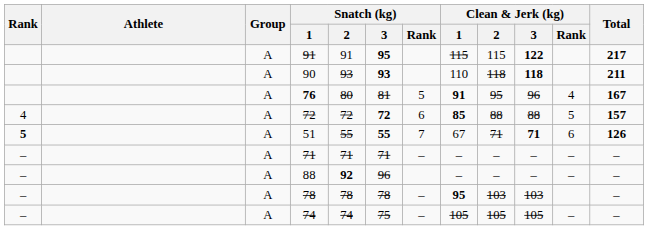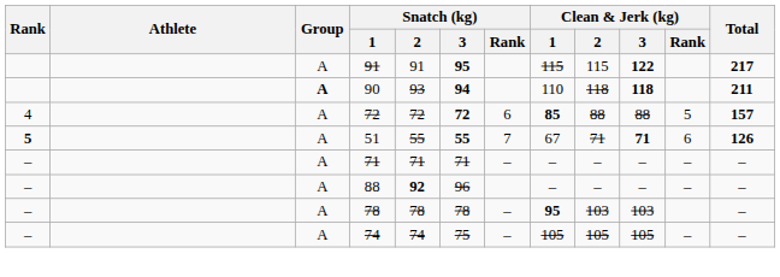90 | Group: normal -> bold
90 | Snatch (kg) / 3: 93 -> 94
- row: A | 76 | 80 | 81 | 5 | 91 | 95 | 96 | 4 | 167
